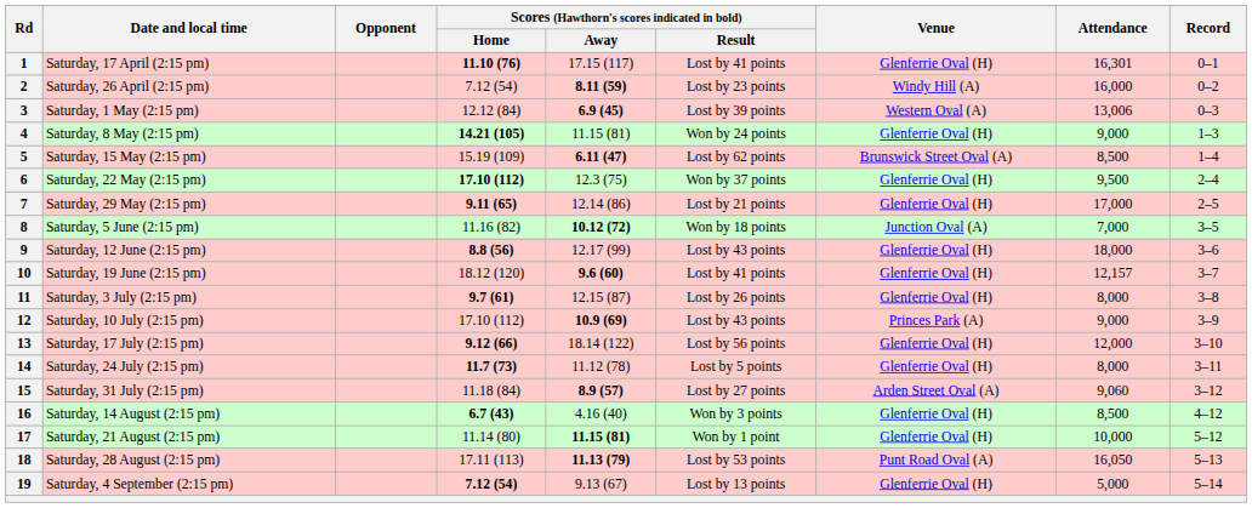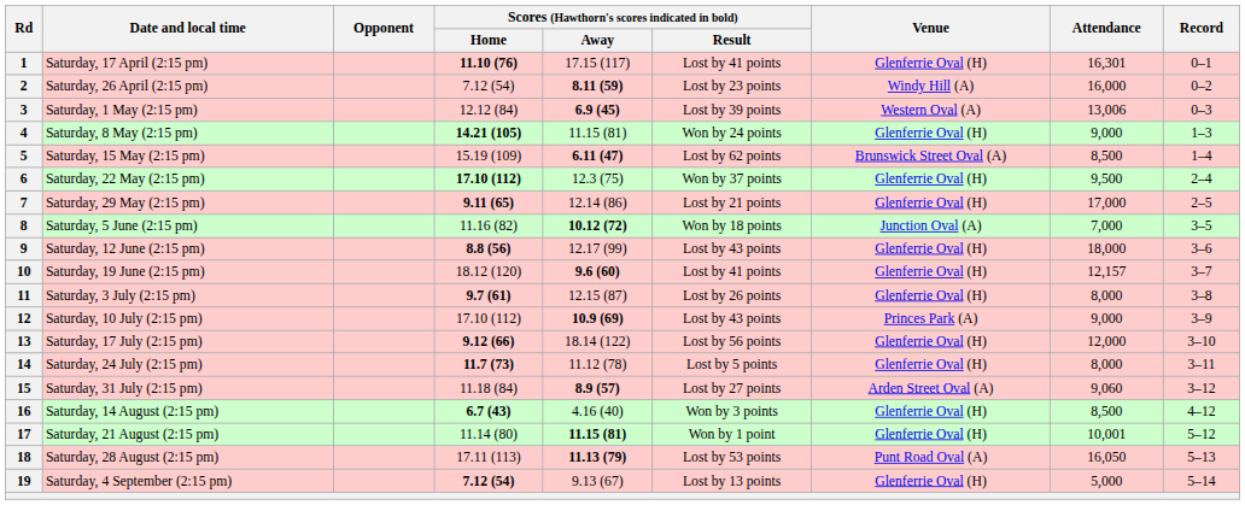17 | Attendance: 10,000 -> 10,001
